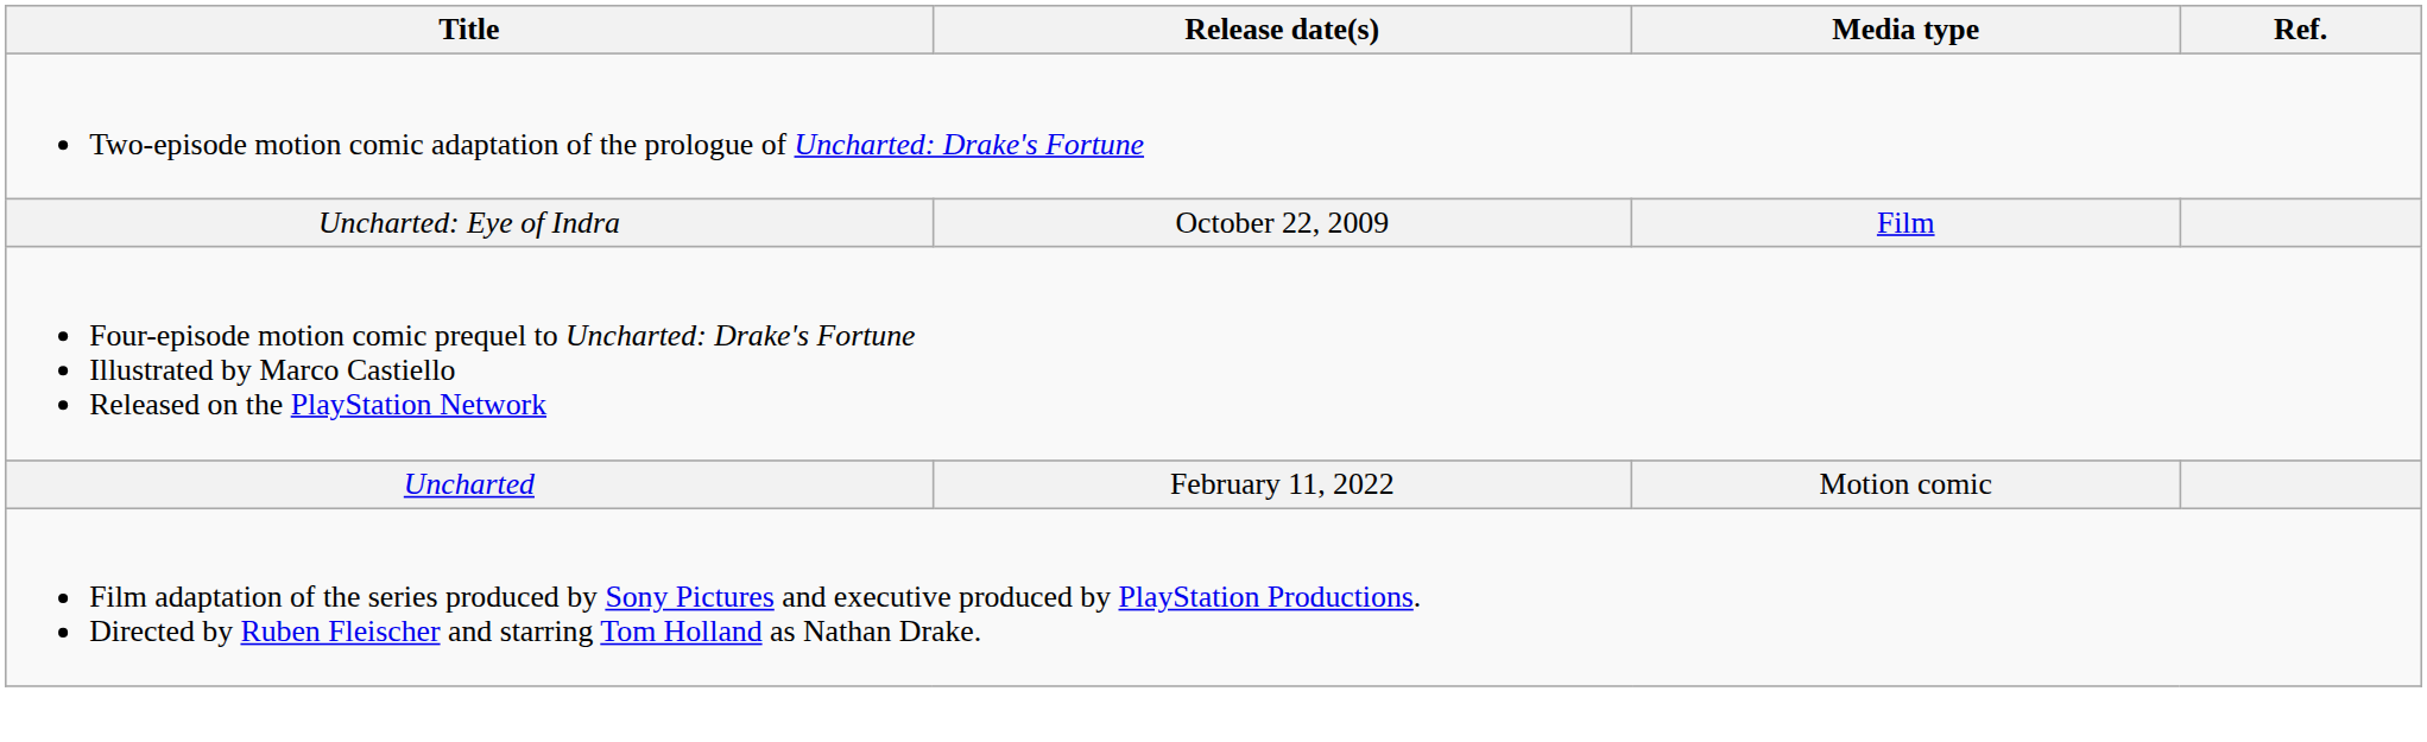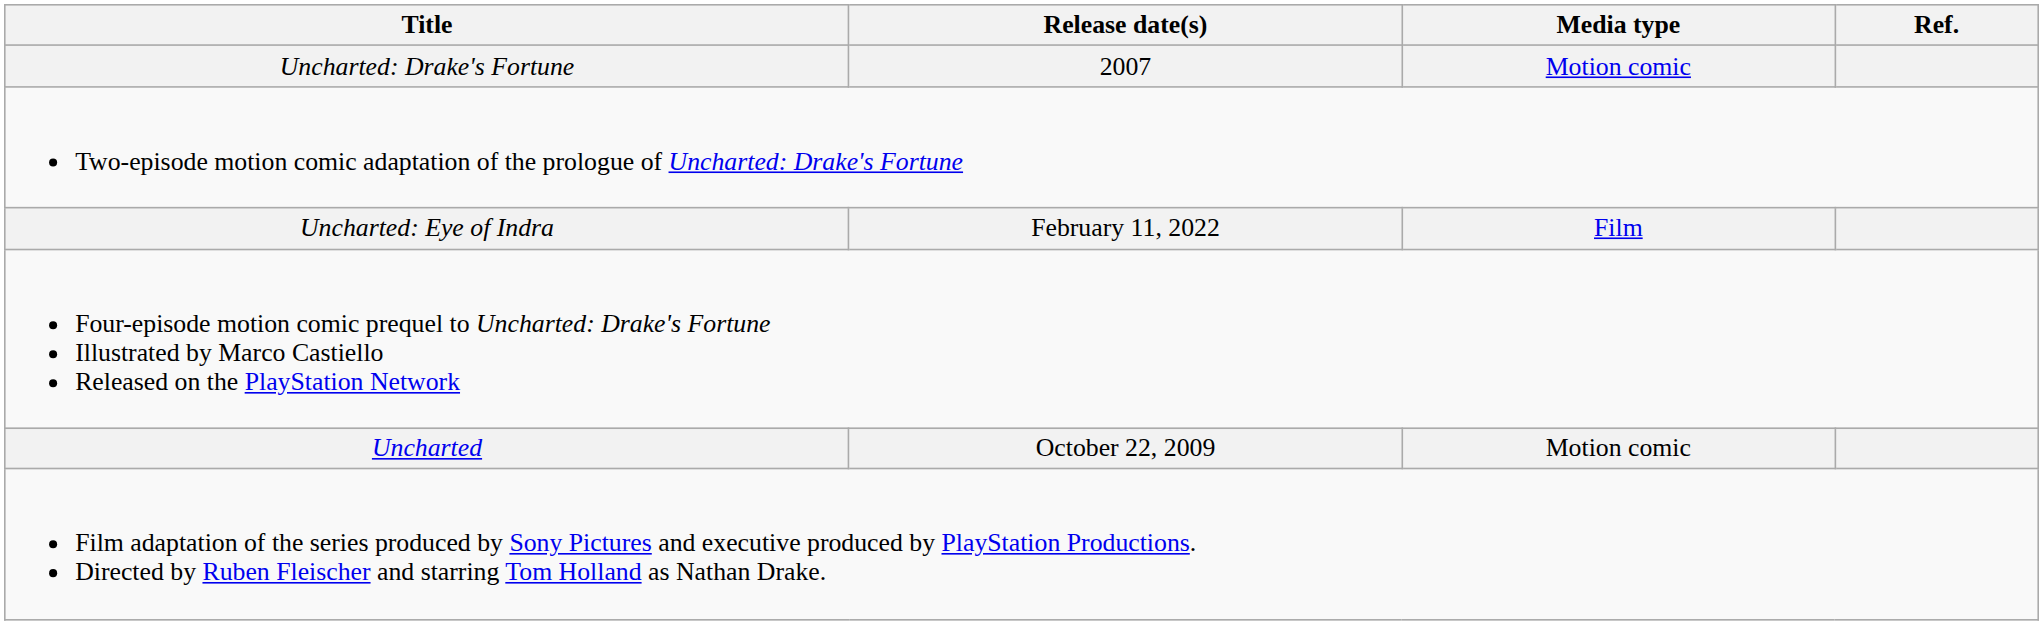+ row: Uncharted: Drake's Fortune | 2007 | Motion comic
Uncharted: Eye of Indra | Release date(s): October 22, 2009 -> February 11, 2022
Uncharted | Release date(s): February 11, 2022 -> October 22, 2009
